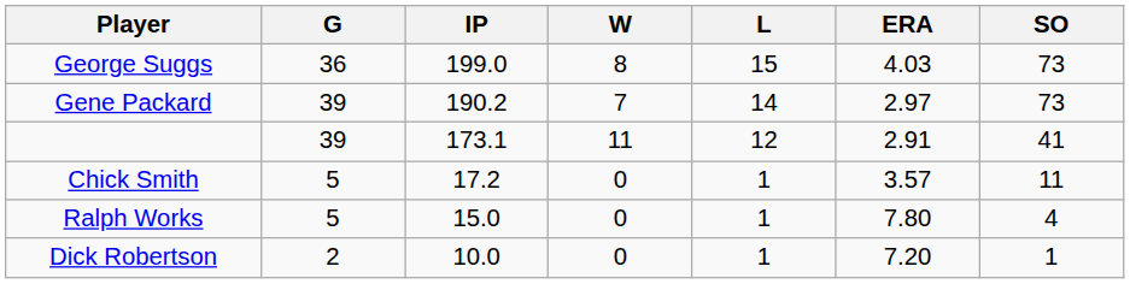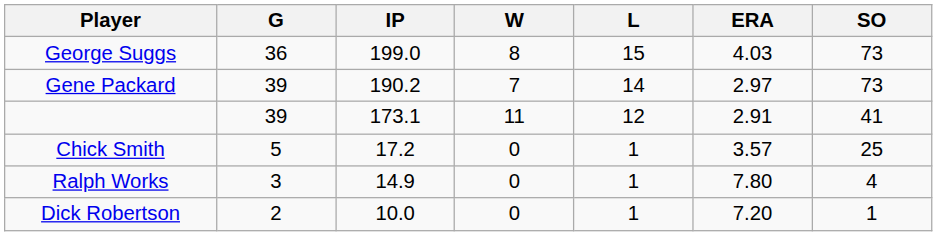Chick Smith | SO: 11 -> 25
Ralph Works | G: 5 -> 3
Ralph Works | IP: 15.0 -> 14.9
